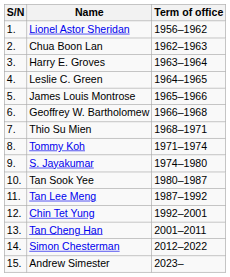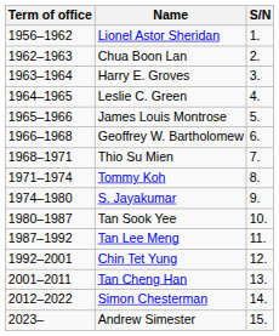columns swapped: S/N <-> Term of office
